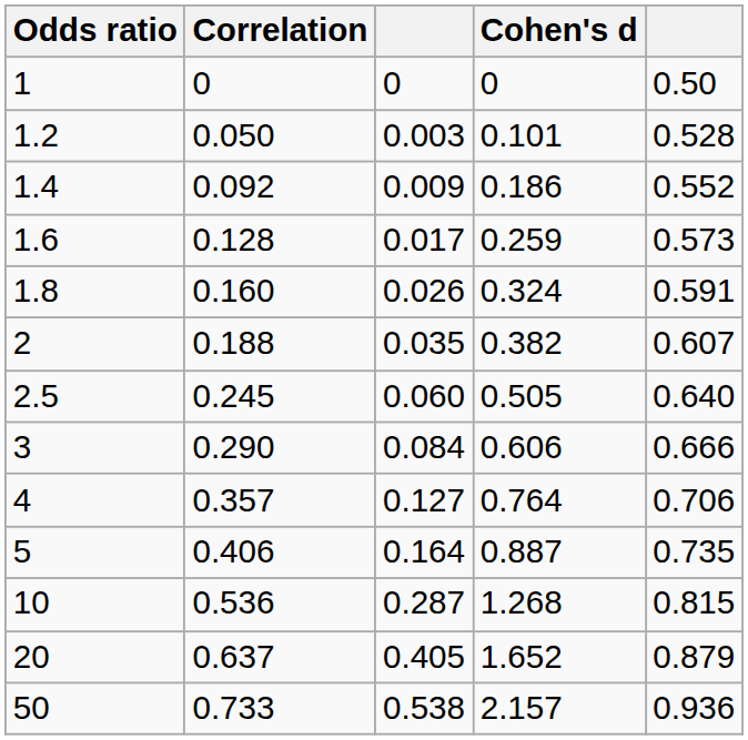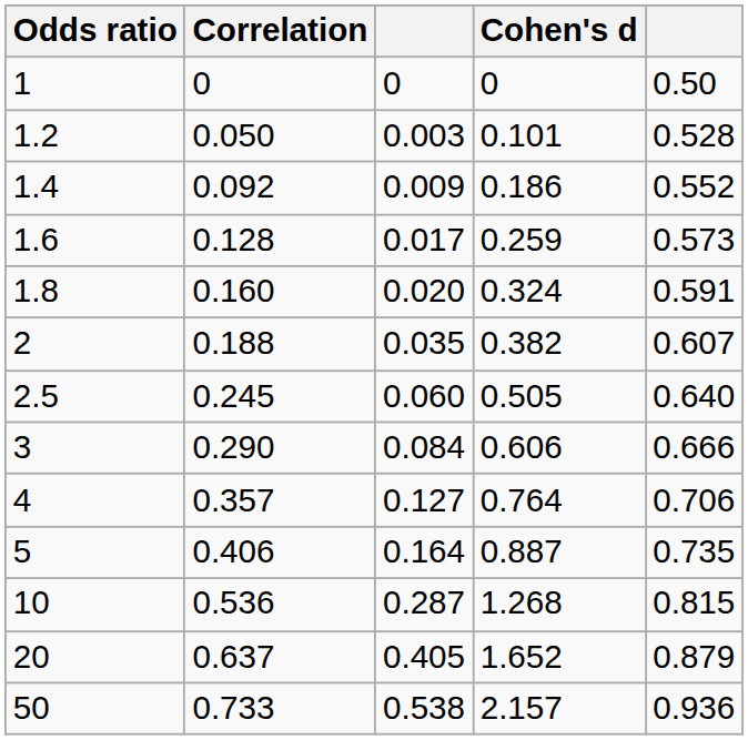1.8 | column 3: 0.026 -> 0.020
